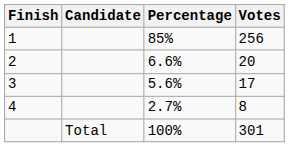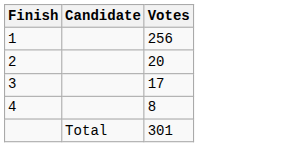- column: Percentage | 85% | 6.6% | 5.6% | 2.7% | 100%
